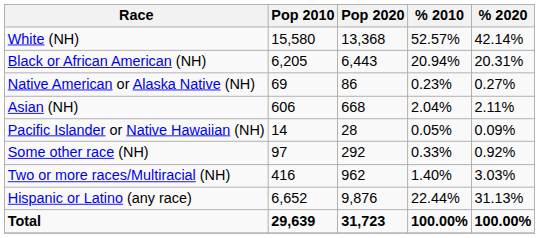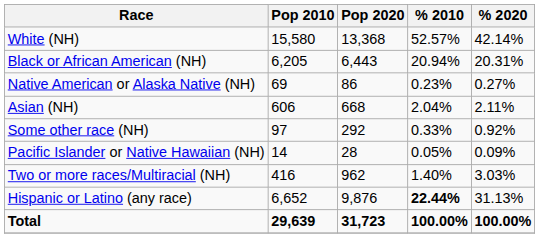rows swapped: Pacific Islander or Native Hawaiian (NH) <-> Some other race (NH)
Hispanic or Latino (any race) | % 2010: normal -> bold
